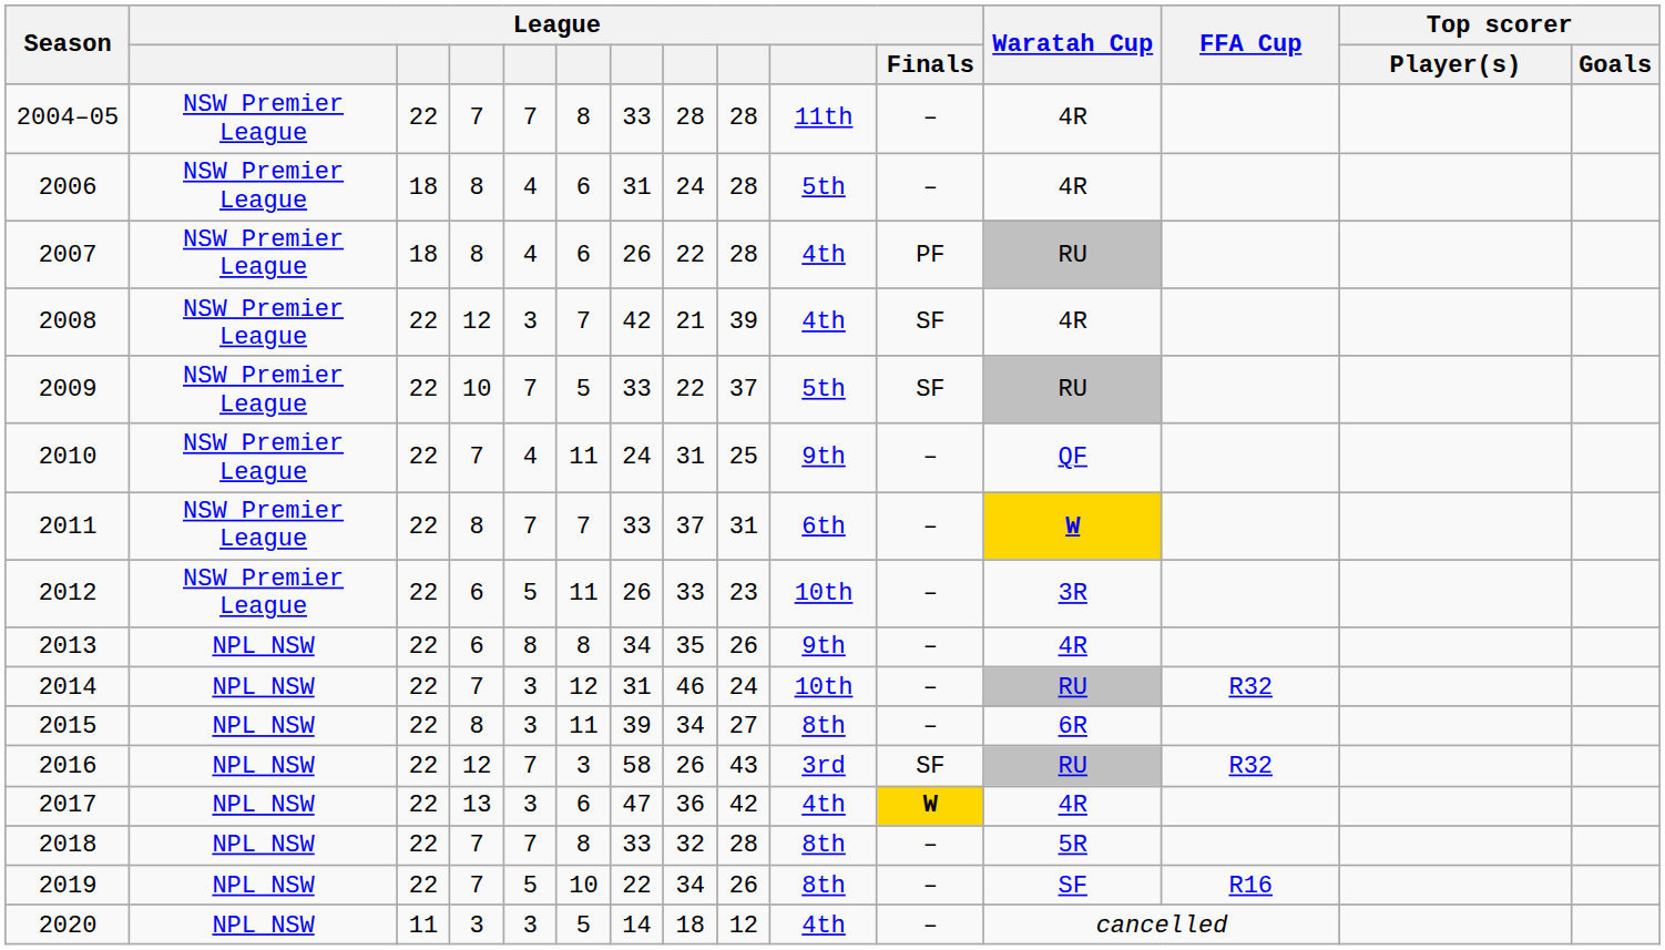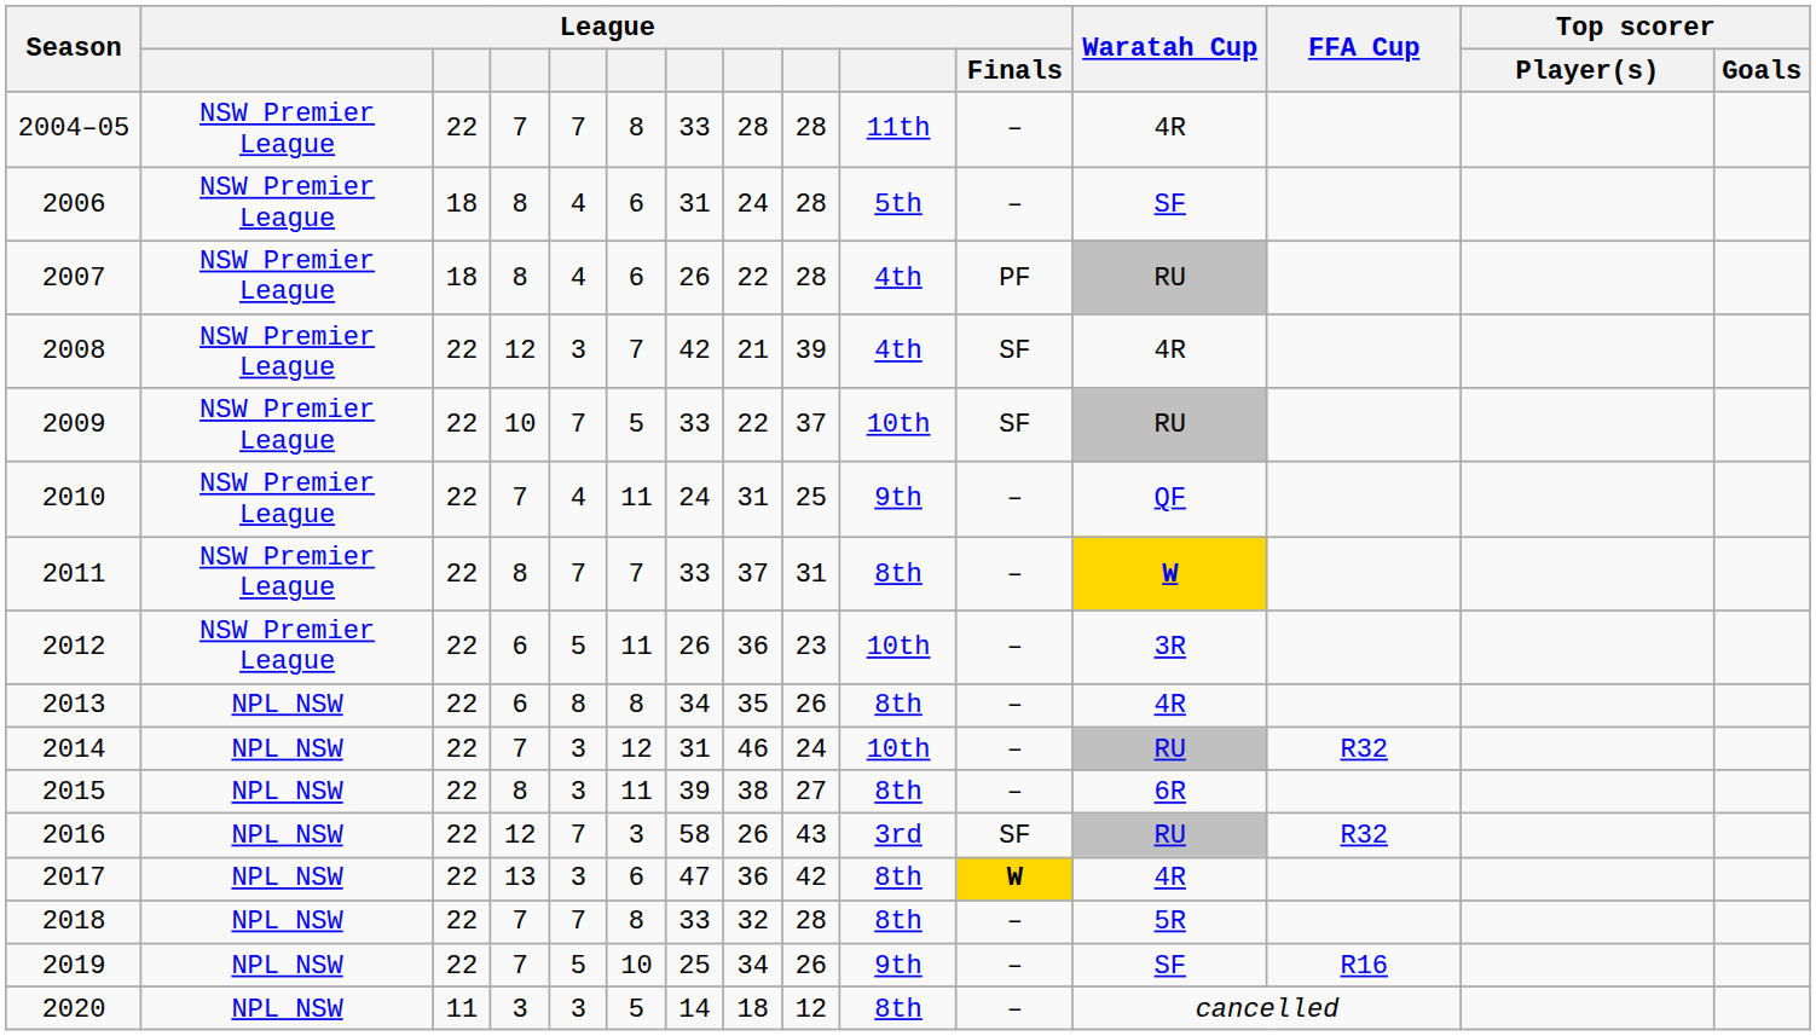2006 | Waratah Cup: 4R -> SF
2009 | column 10: 5th -> 10th
2011 | column 10: 6th -> 8th
2012 | column 8: 33 -> 36
2013 | column 10: 9th -> 8th
2015 | column 8: 34 -> 38
2017 | column 10: 4th -> 8th
2019 | column 7: 22 -> 25
2019 | column 10: 8th -> 9th
2020 | column 10: 4th -> 8th
